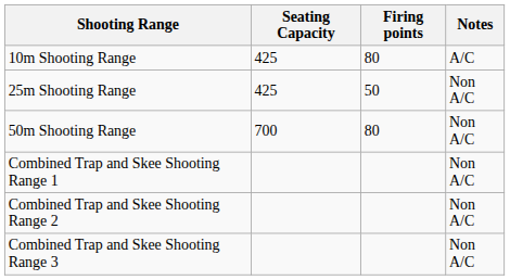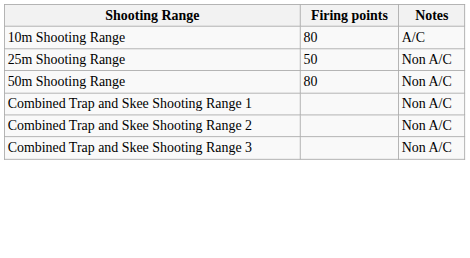- column: Seating Capacity | 425 | 425 | 700
